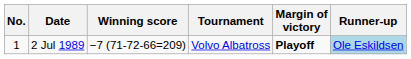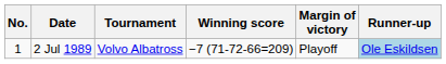columns swapped: Tournament <-> Winning score
2 Jul 1989 | Margin of victory: bold -> normal
